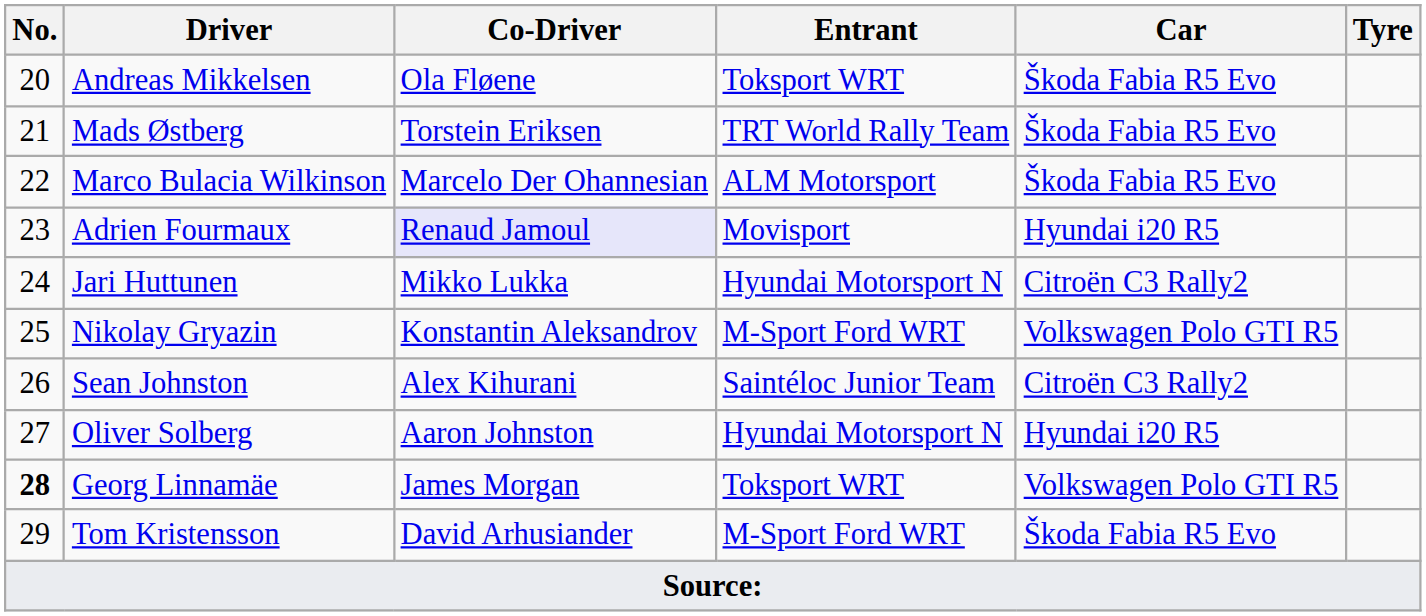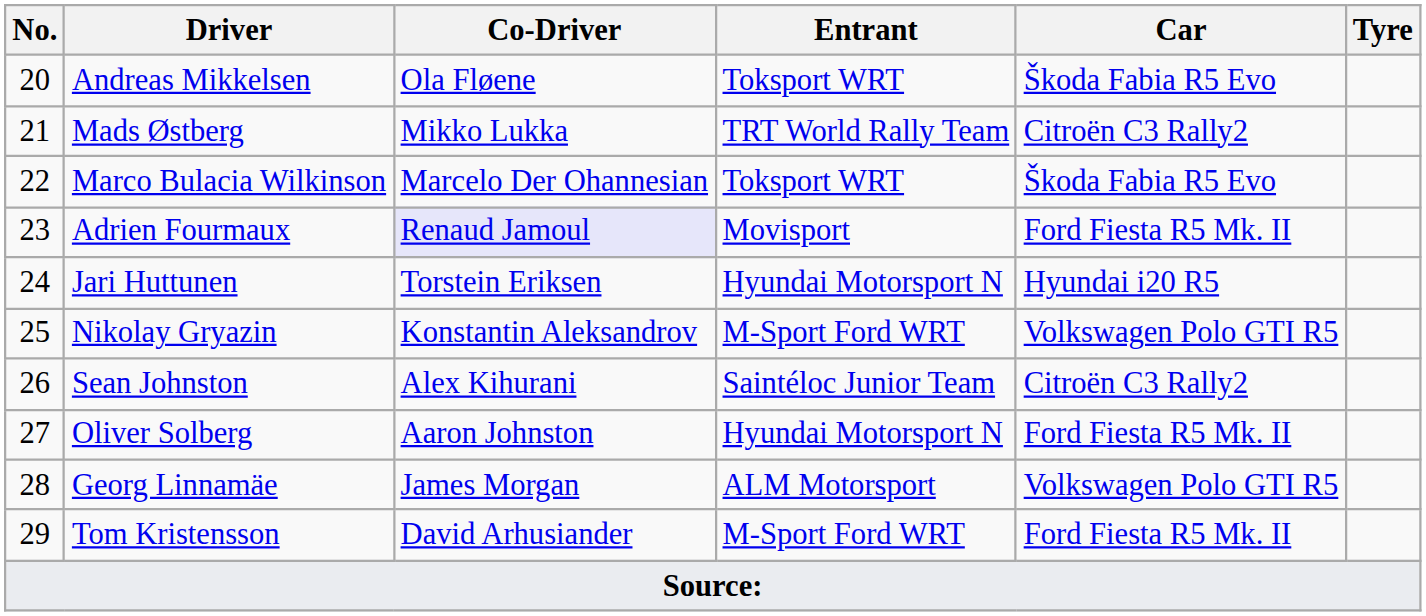Mads Østberg | Co-Driver: Torstein Eriksen -> Mikko Lukka
Mads Østberg | Car: Škoda Fabia R5 Evo -> Citroën C3 Rally2
Marco Bulacia Wilkinson | Entrant: ALM Motorsport -> Toksport WRT
Adrien Fourmaux | Car: Hyundai i20 R5 -> Ford Fiesta R5 Mk. II
Jari Huttunen | Co-Driver: Mikko Lukka -> Torstein Eriksen
Jari Huttunen | Car: Citroën C3 Rally2 -> Hyundai i20 R5
Oliver Solberg | Car: Hyundai i20 R5 -> Ford Fiesta R5 Mk. II
Georg Linnamäe | No.: bold -> normal
Georg Linnamäe | Entrant: Toksport WRT -> ALM Motorsport
Tom Kristensson | Car: Škoda Fabia R5 Evo -> Ford Fiesta R5 Mk. II
